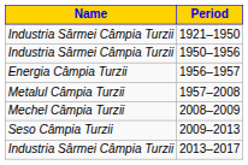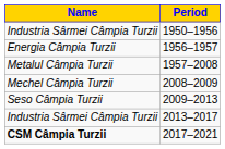- row: Industria Sârmei Câmpia Turzii | 1921–1950
+ row: CSM Câmpia Turzii | 2017–2021
